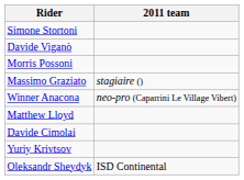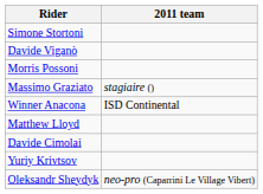Winner Anacona | 2011 team: neo-pro (Caparrini Le Village Vibert) -> ISD Continental
Oleksandr Sheydyk | 2011 team: ISD Continental -> neo-pro (Caparrini Le Village Vibert)
